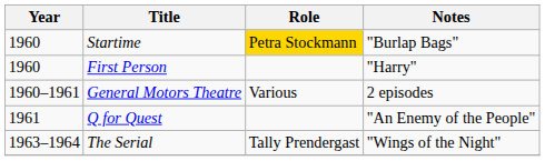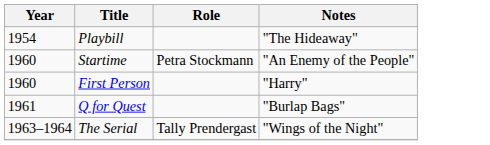+ row: 1954 | Playbill | "The Hideaway"
Startime | Role: gold background -> no background
Startime | Notes: "Burlap Bags" -> "An Enemy of the People"
- row: 1960–1961 | General Motors Theatre | Various | 2 episodes
Q for Quest | Notes: "An Enemy of the People" -> "Burlap Bags"
